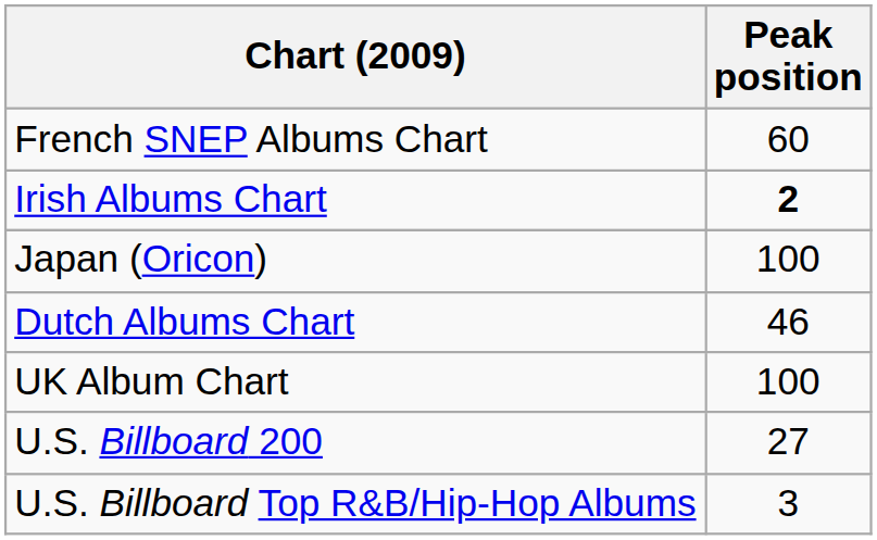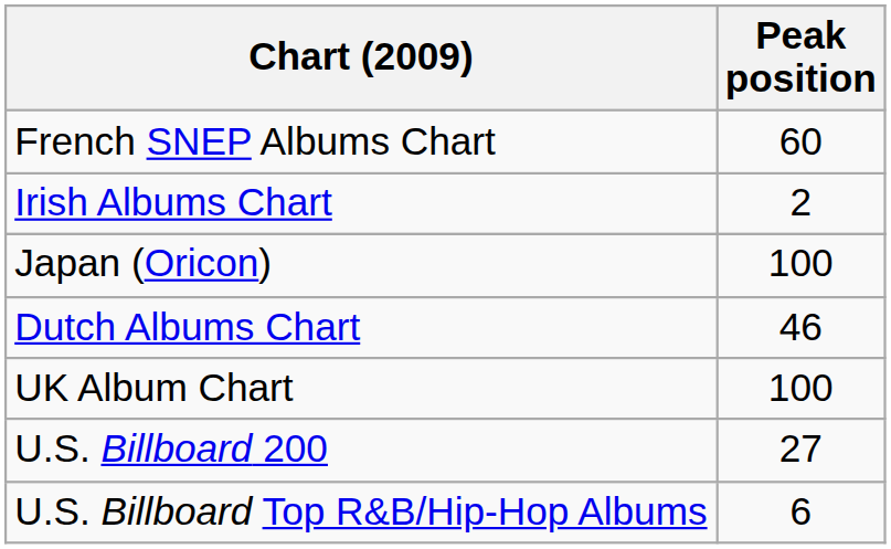Irish Albums Chart | Peak position: bold -> normal
U.S. Billboard Top R&B/Hip-Hop Albums | Peak position: 3 -> 6
